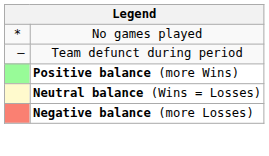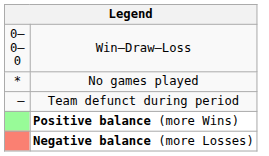+ row: 0–0–0 | Win–Draw–Loss
- row: Neutral balance (Wins = Losses)
